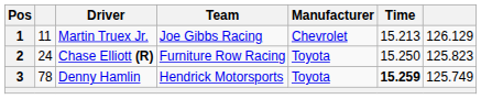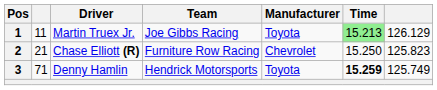1 | Manufacturer: Chevrolet -> Toyota
1 | Time: no background -> lightgreen background
2 | column 2: 24 -> 21
2 | Manufacturer: Toyota -> Chevrolet
3 | column 2: 78 -> 71
